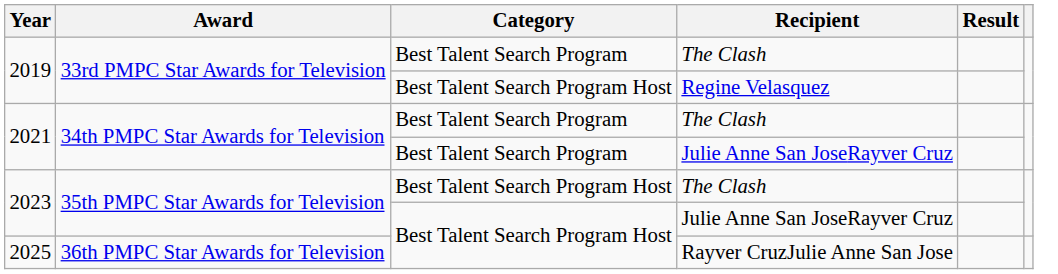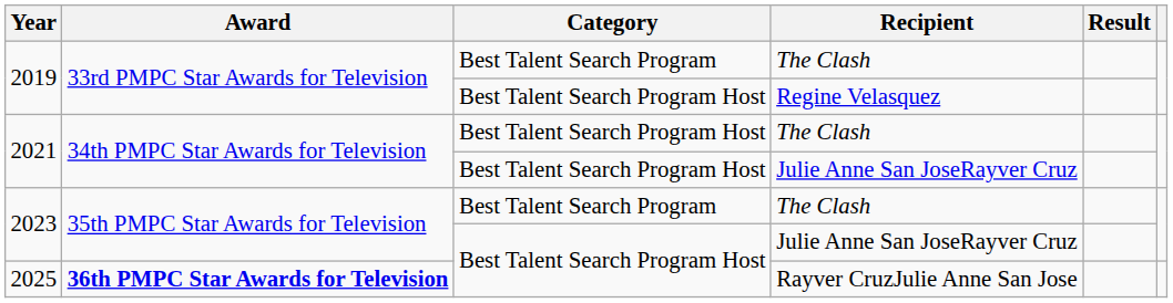2021 / The Clash | Category: Best Talent Search Program -> Best Talent Search Program Host
2021 / Julie Anne San JoseRayver Cruz | Category: Best Talent Search Program -> Best Talent Search Program Host
2023 / The Clash | Category: Best Talent Search Program Host -> Best Talent Search Program
2025 | Award: normal -> bold
